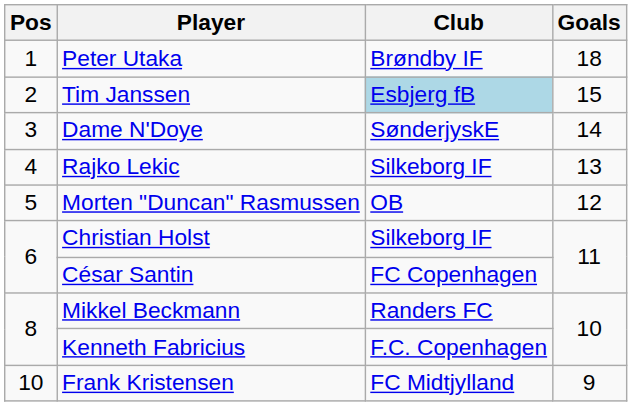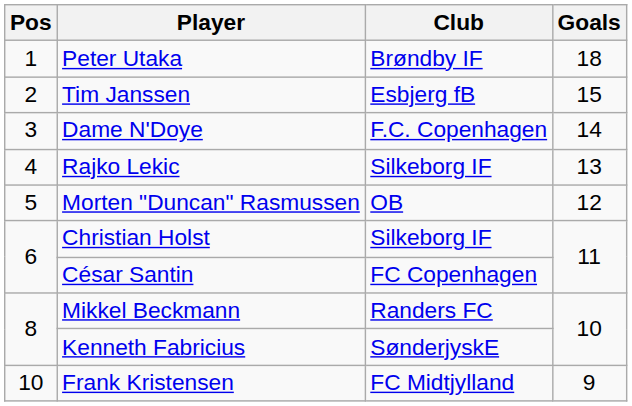Tim Janssen | Club: lightblue background -> no background
Dame N'Doye | Club: SønderjyskE -> F.C. Copenhagen
Kenneth Fabricius | Club: F.C. Copenhagen -> SønderjyskE
